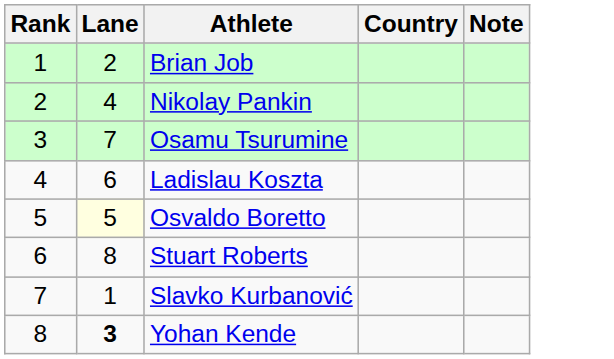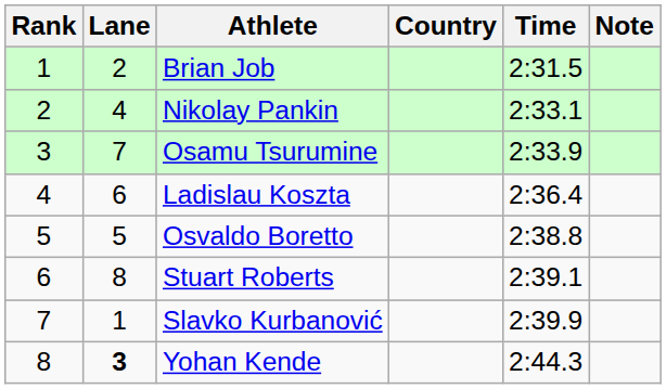+ column: Time | 2:31.5 | 2:33.1 | 2:33.9 | 2:36.4 | 2:38.8 | 2:39.1 | 2:39.9 | 2:44.3
Osvaldo Boretto | Lane: lightyellow background -> no background
